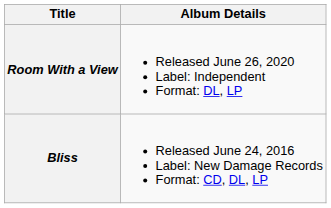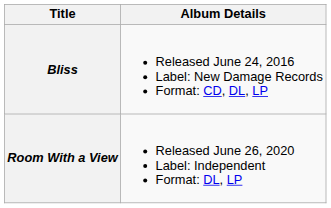rows swapped: Bliss <-> Room With a View
